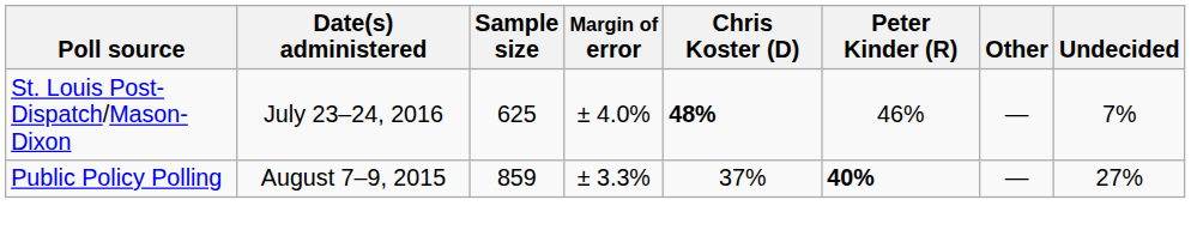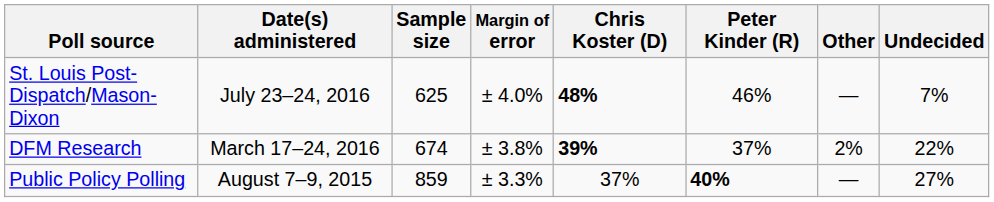+ row: DFM Research | March 17–24, 2016 | 674 | ± 3.8% | 39% | 37% | 2% | 22%
